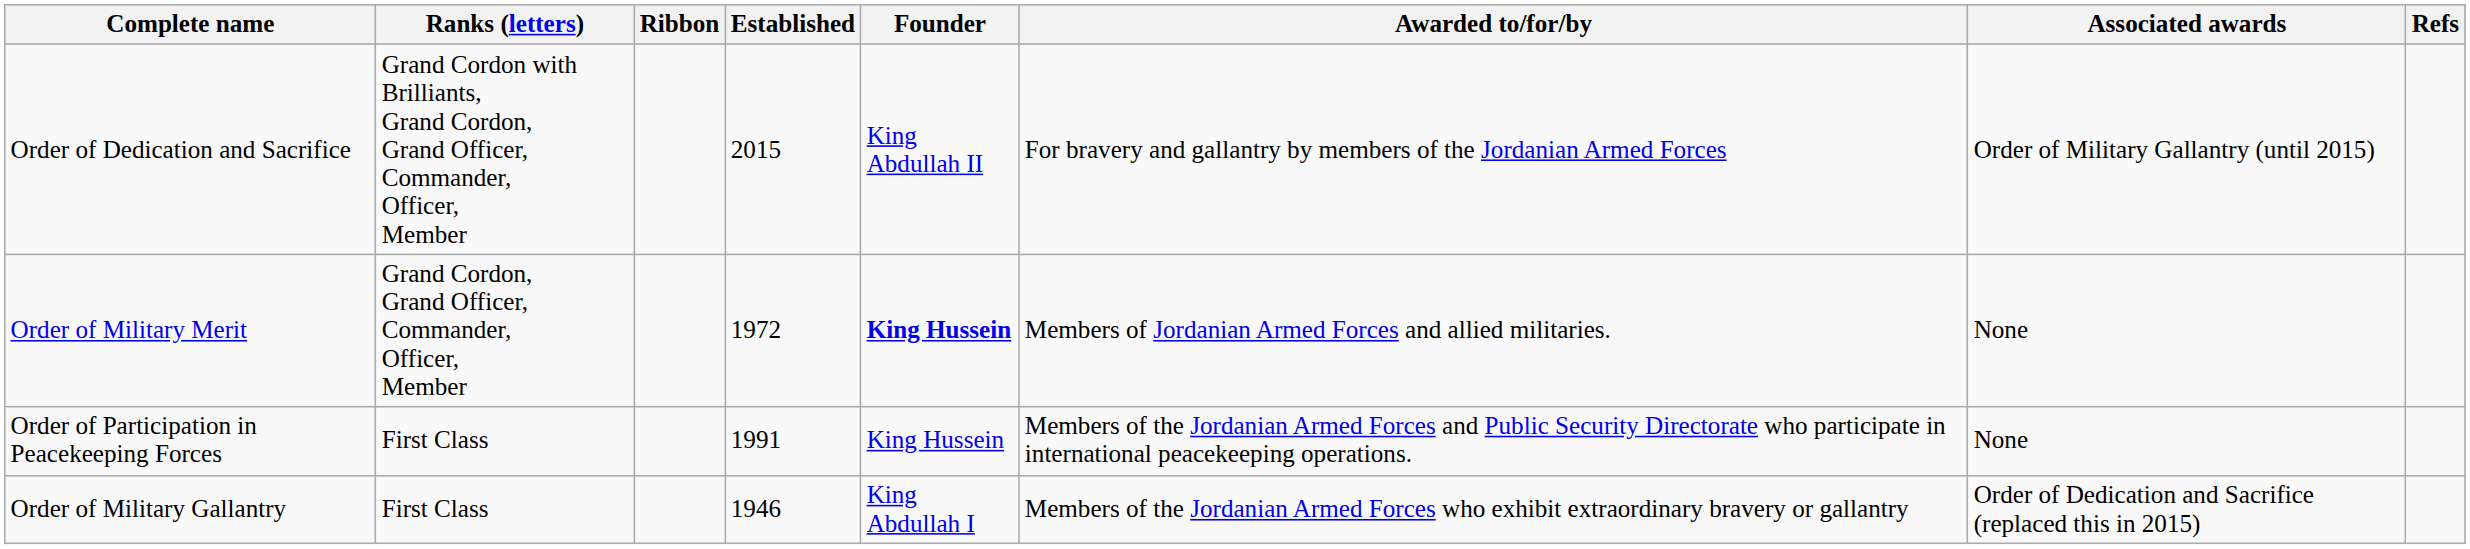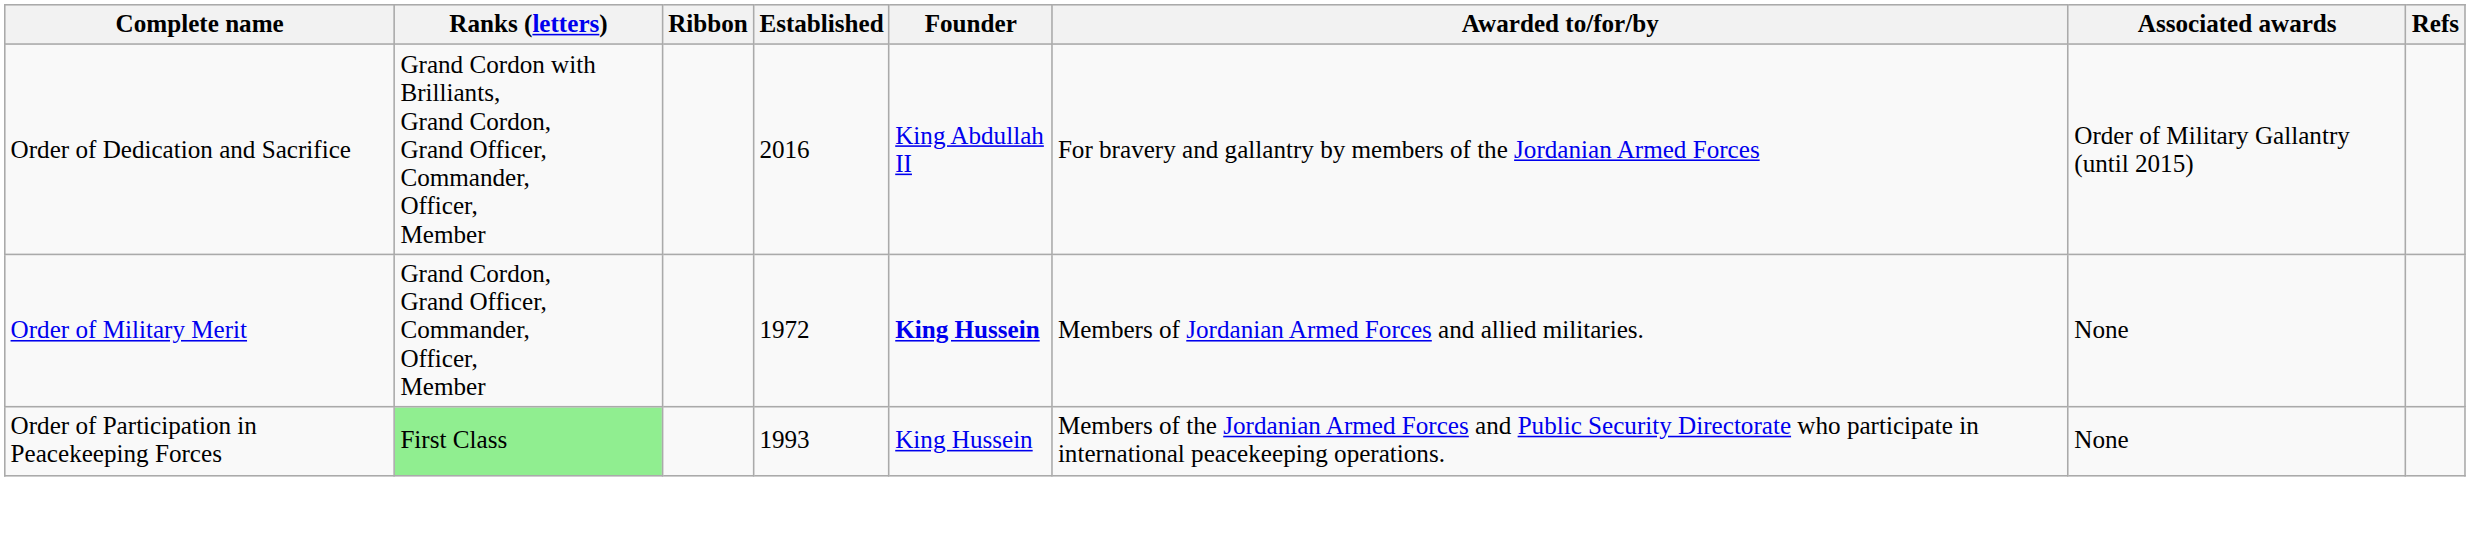Order of Dedication and Sacrifice | Established: 2015 -> 2016
Order of Participation in Peacekeeping Forces | Ranks (letters): no background -> lightgreen background
Order of Participation in Peacekeeping Forces | Established: 1991 -> 1993
- row: Order of Military Gallantry | First Class | 1946 | King Abdullah I | Members of the Jordanian Armed Forces who exhibit extraordinary bravery or gallantry | Order of Dedication and Sacrifice (replaced this in 2015)
